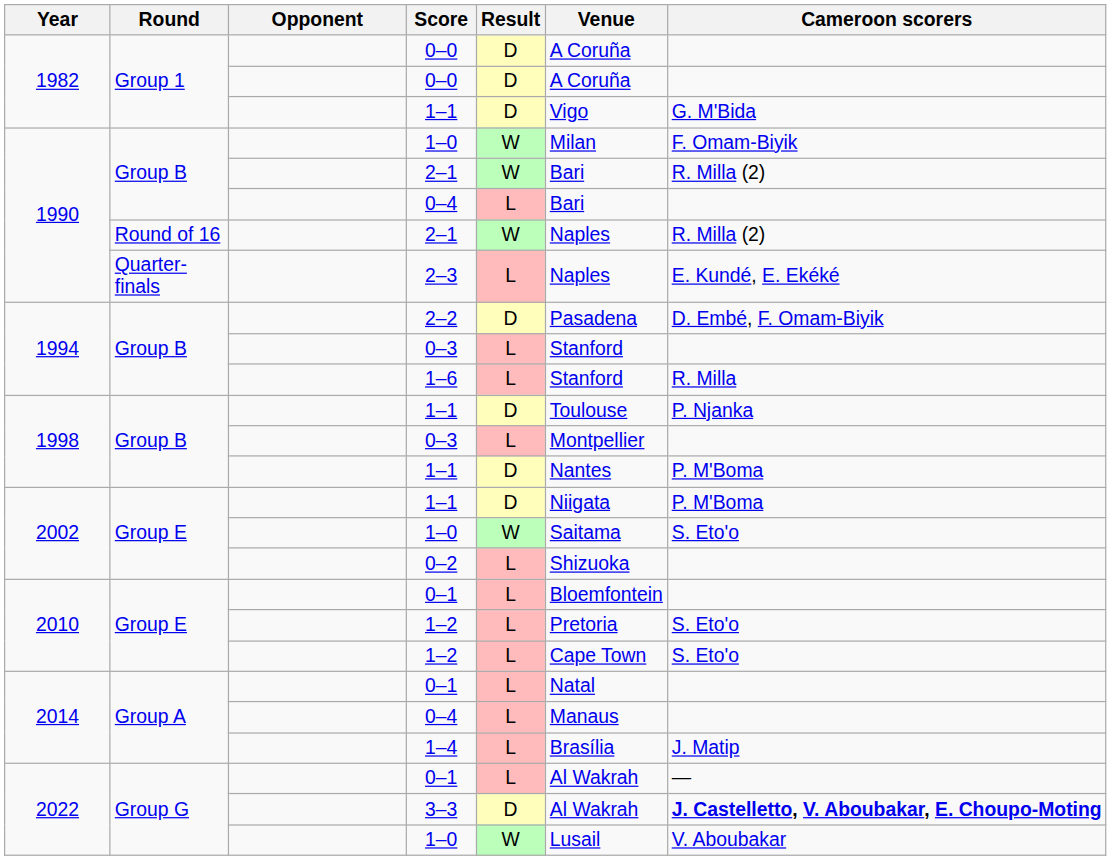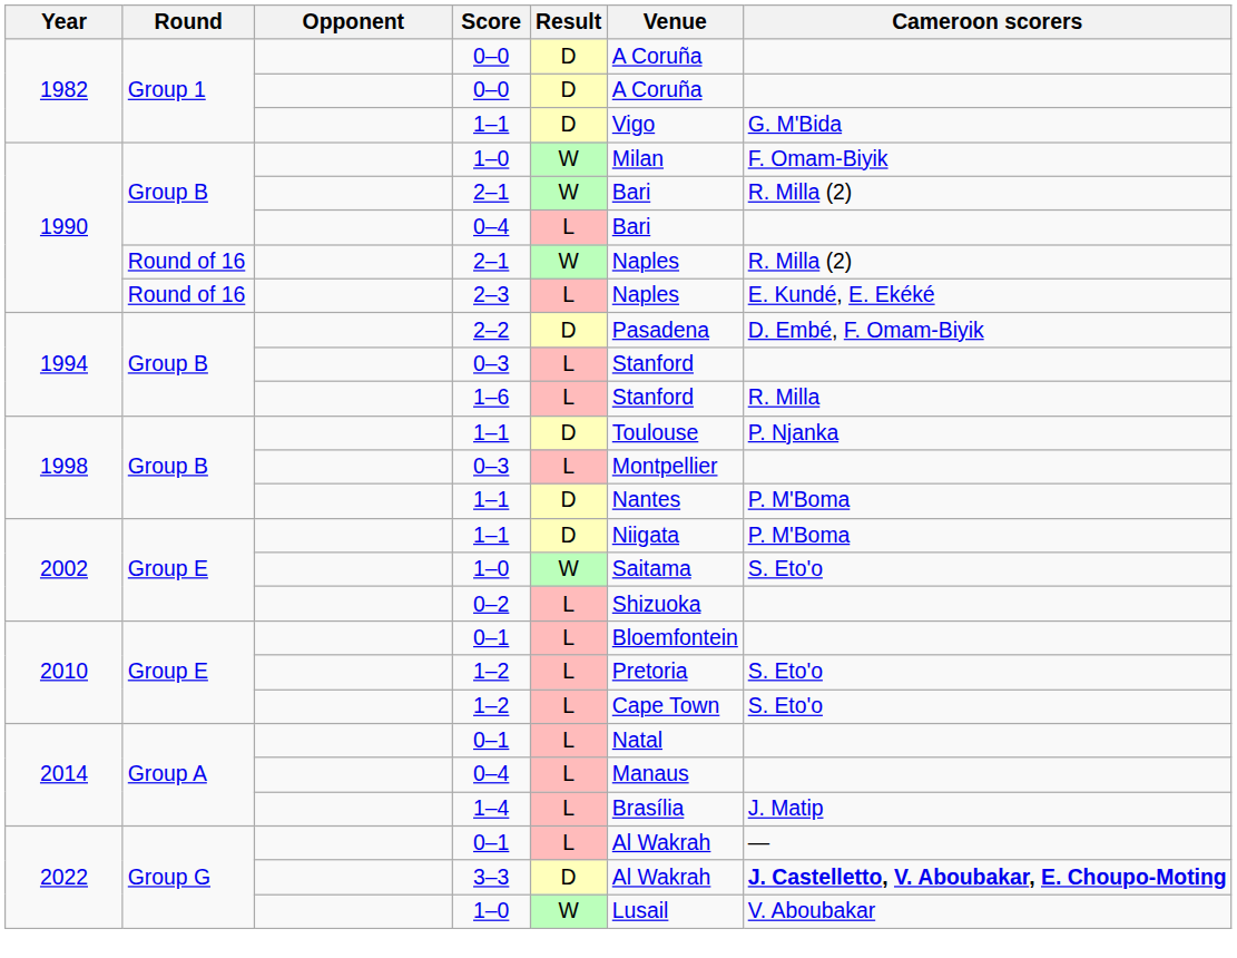2–3 | Round: Quarter-finals -> Round of 16
